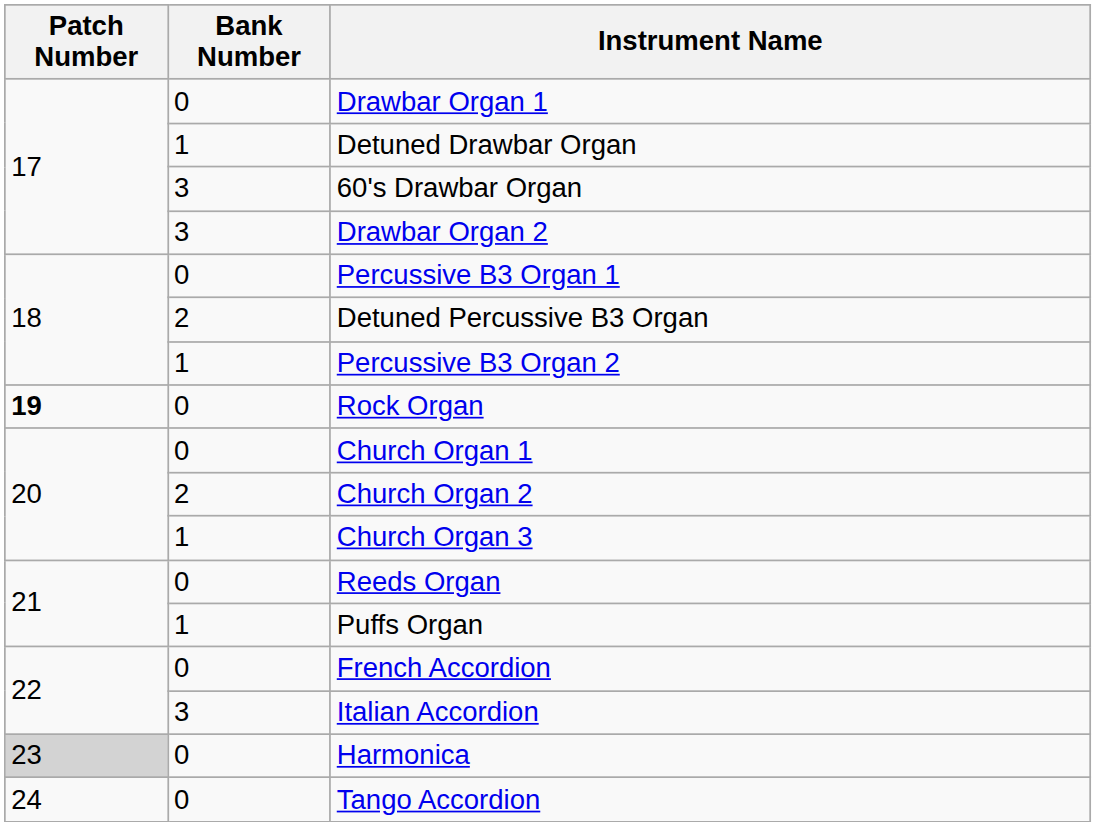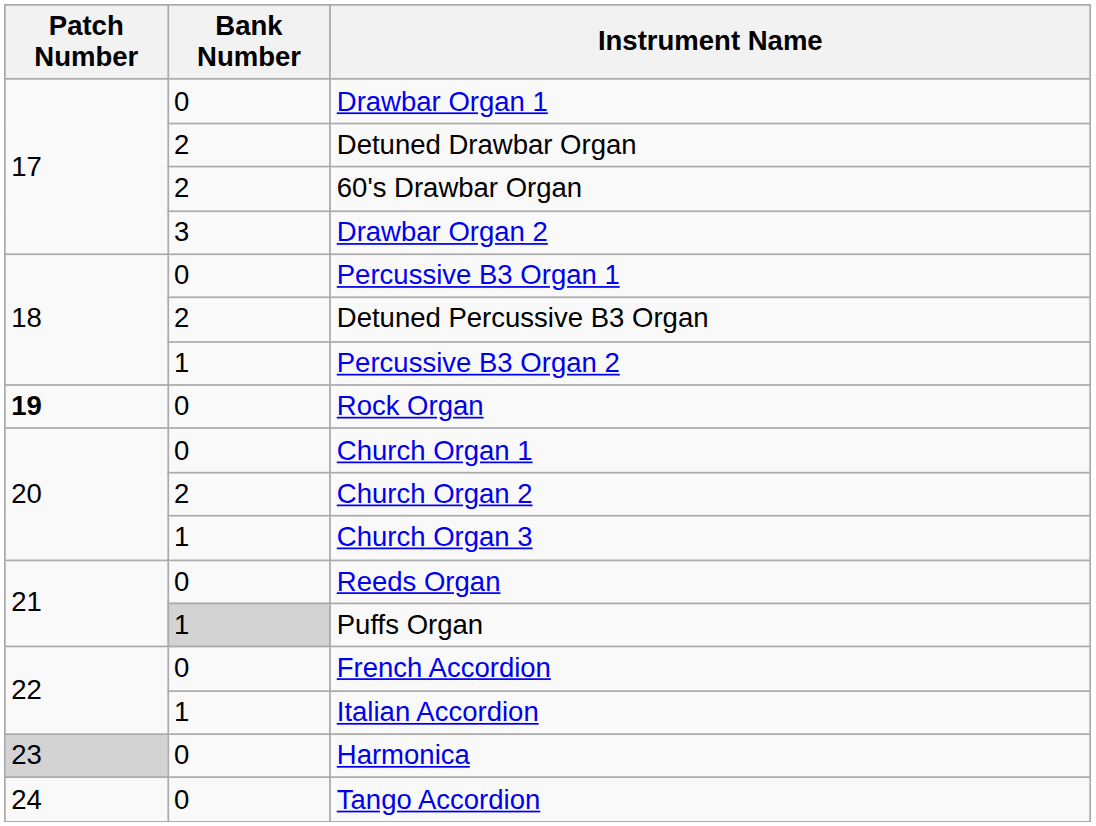Detuned Drawbar Organ | Bank Number: 1 -> 2
60's Drawbar Organ | Bank Number: 3 -> 2
Puffs Organ | Bank Number: no background -> lightgrey background
Italian Accordion | Bank Number: 3 -> 1
